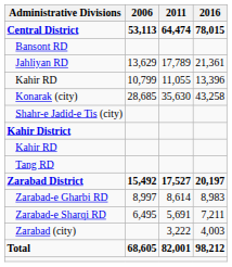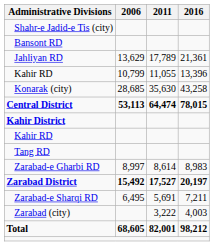rows swapped: Central District <-> Shahr-e Jadid-e Tis (city)
rows swapped: Zarabad District <-> Zarabad-e Gharbi RD
